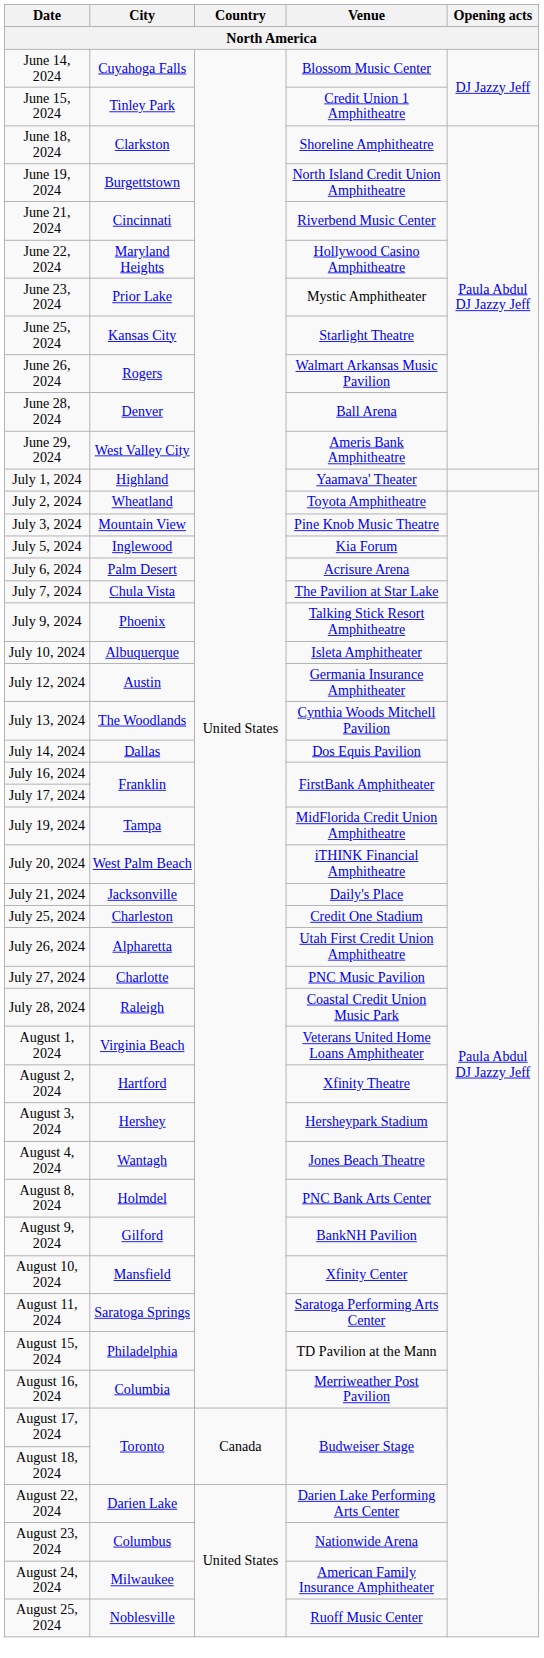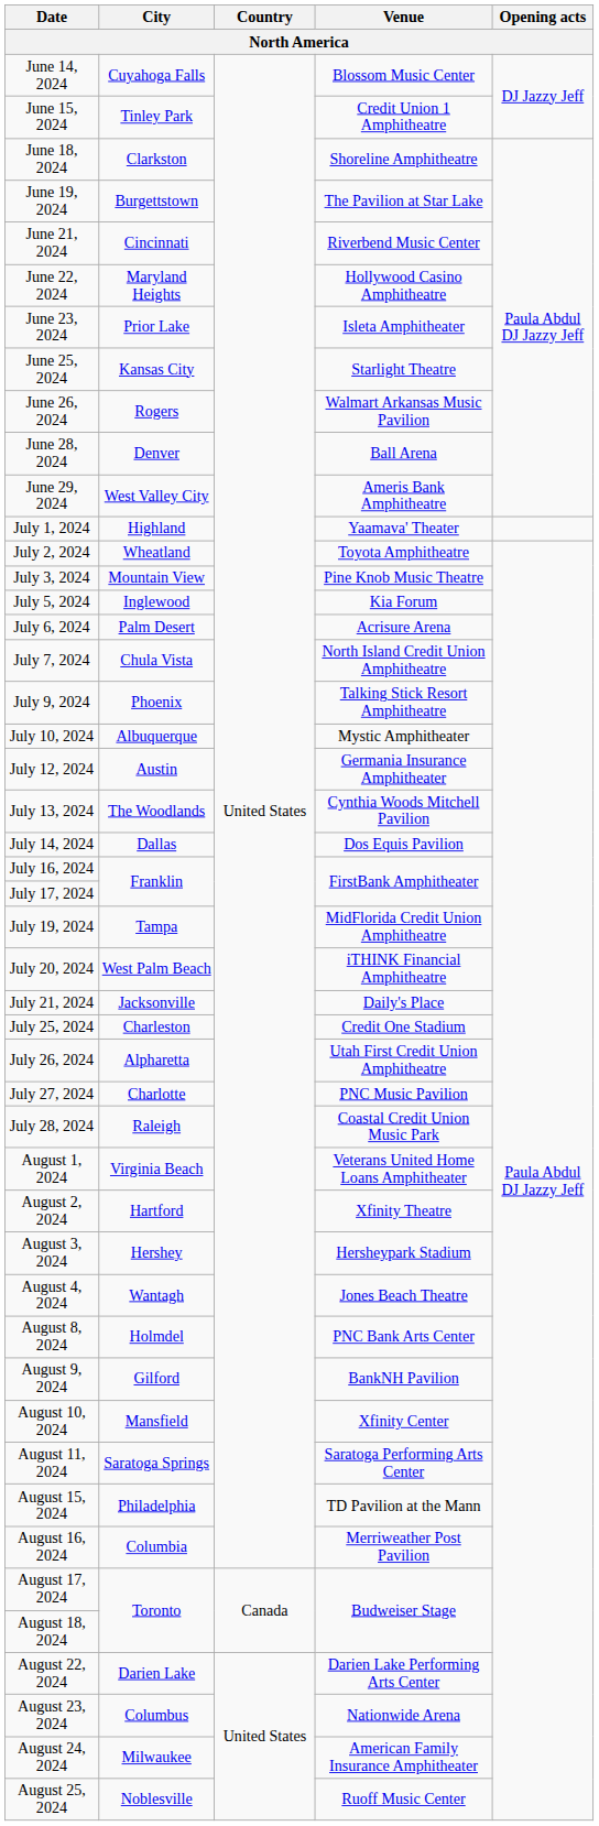June 19, 2024 | Venue: North Island Credit Union Amphitheatre -> The Pavilion at Star Lake
June 23, 2024 | Venue: Mystic Amphitheater -> Isleta Amphitheater
July 7, 2024 | Venue: The Pavilion at Star Lake -> North Island Credit Union Amphitheatre
July 10, 2024 | Venue: Isleta Amphitheater -> Mystic Amphitheater
